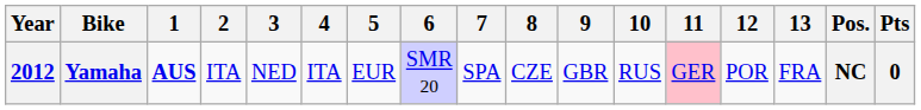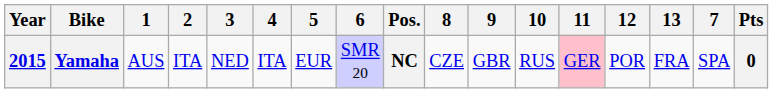columns swapped: 7 <-> Pos.
Yamaha | Year: 2012 -> 2015
Yamaha | 1: bold -> normal
